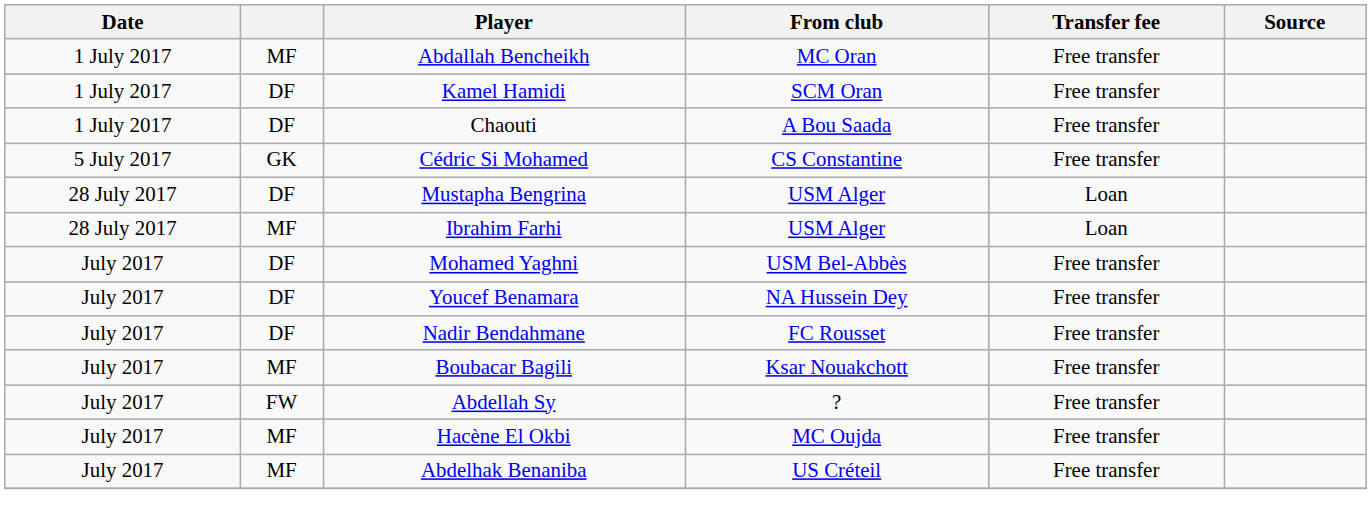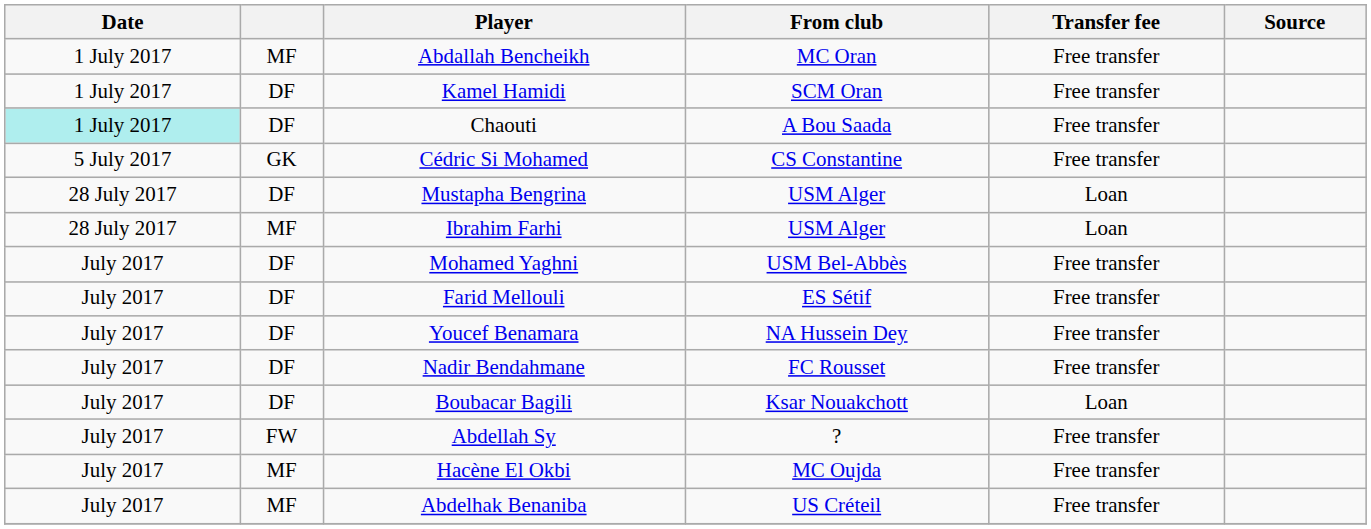Chaouti | Date: no background -> paleturquoise background
+ row: July 2017 | DF | Farid Mellouli | ES Sétif | Free transfer
Boubacar Bagili | column 2: MF -> DF
Boubacar Bagili | Transfer fee: Free transfer -> Loan
